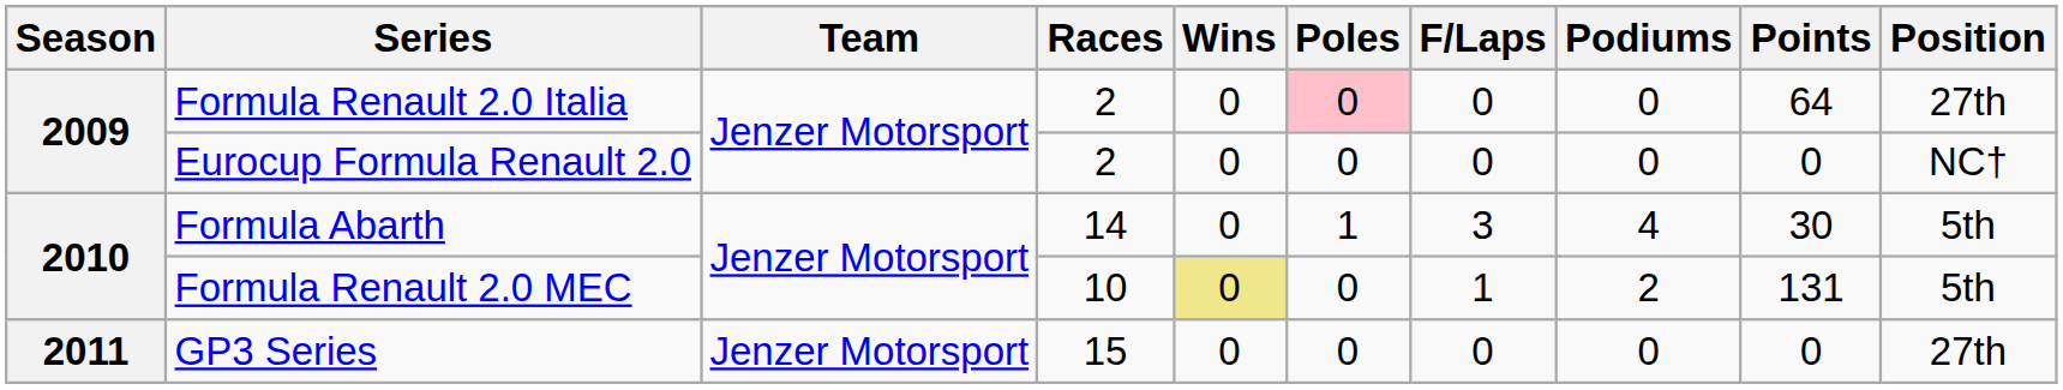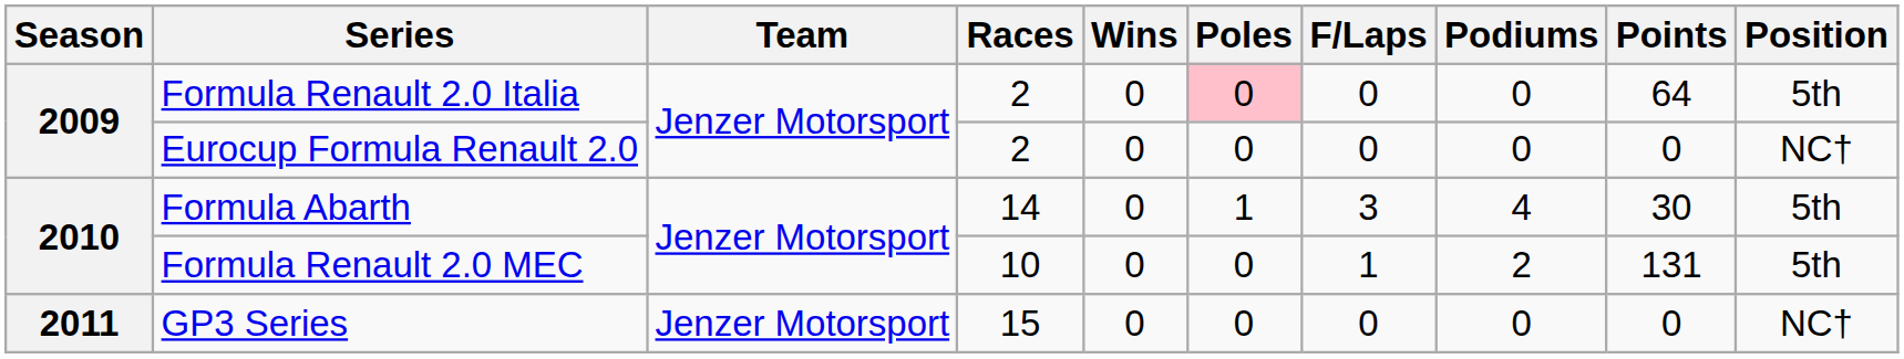Formula Renault 2.0 Italia | Position: 27th -> 5th
Formula Renault 2.0 MEC | Wins: khaki background -> no background
GP3 Series | Position: 27th -> NC†
